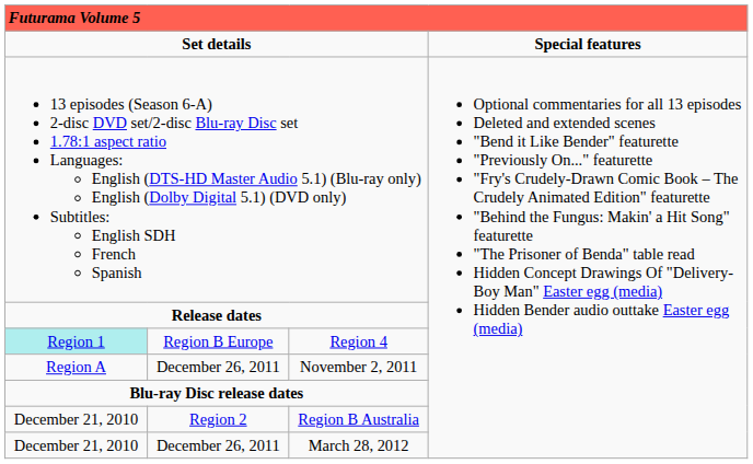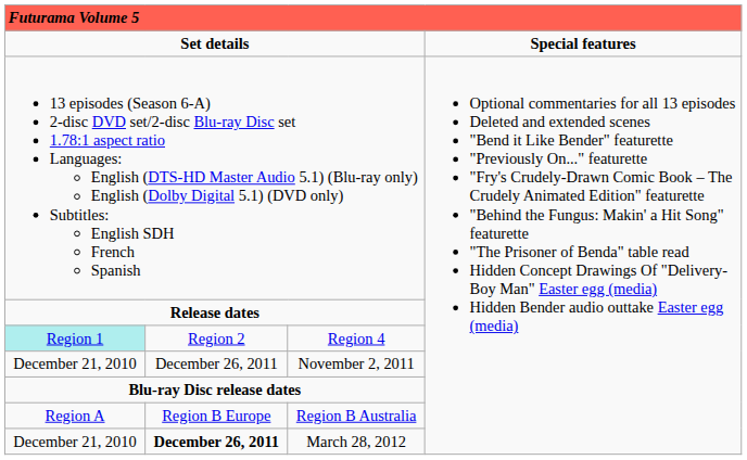Region 4 | column 2: Region B Europe -> Region 2
November 2, 2011 | column 1: Region A -> December 21, 2010
Region B Australia | column 1: December 21, 2010 -> Region A
Region B Australia | column 2: Region 2 -> Region B Europe
March 28, 2012 | column 2: normal -> bold
